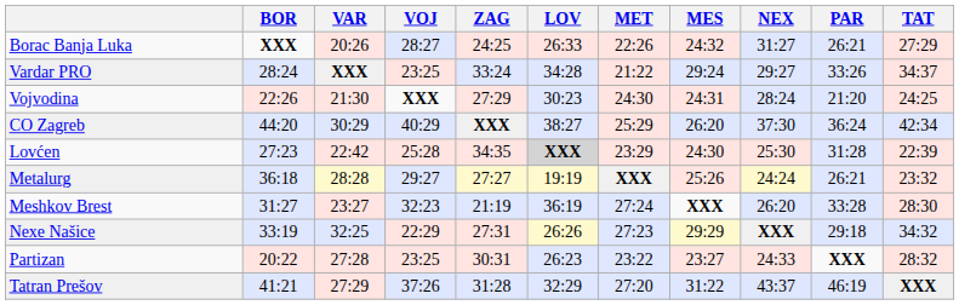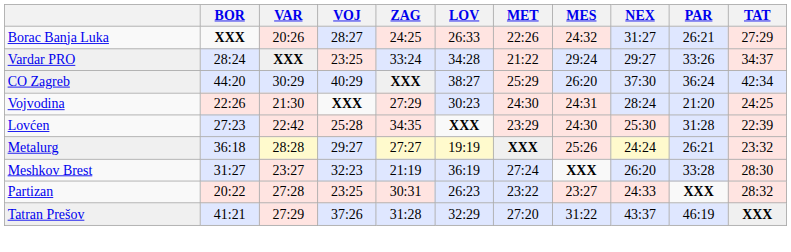rows swapped: Vojvodina <-> CO Zagreb
Lovćen | LOV: lightgrey background -> no background
- row: Nexe Našice | 33:19 | 32:25 | 22:29 | 27:31 | 26:26 | 27:23 | 29:29 | XXX | 29:18 | 34:32
